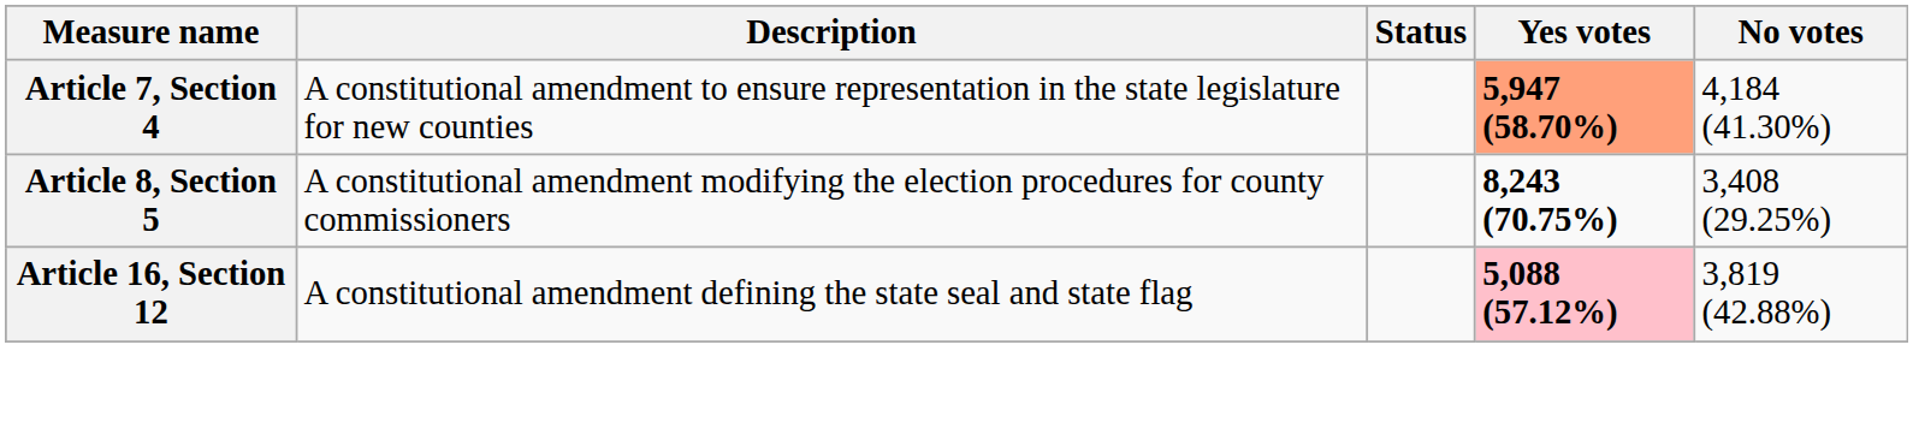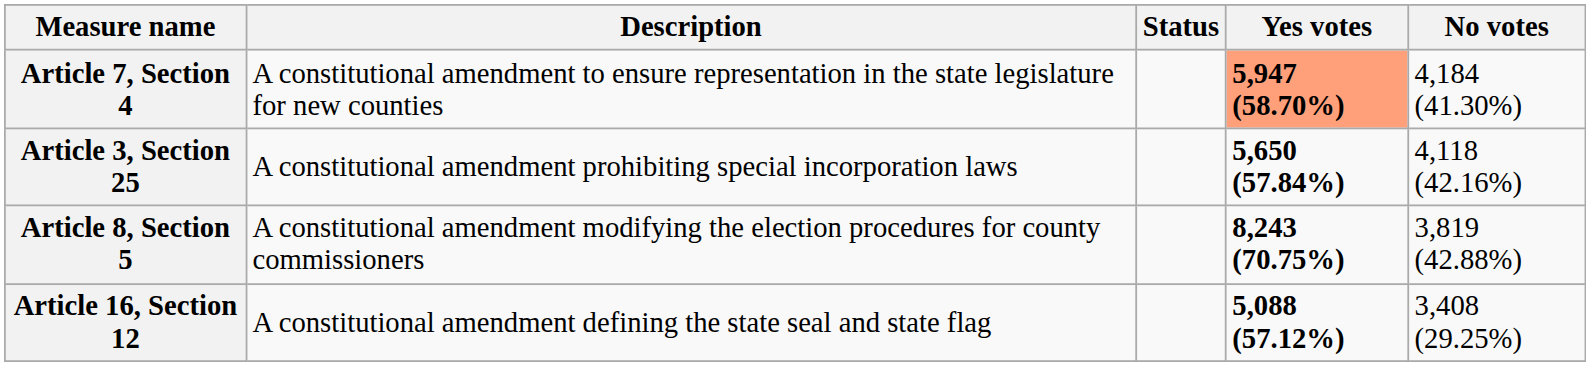+ row: Article 3, Section 25 | A constitutional amendment prohibiting special incorporation laws | 5,650 (57.84%) | 4,118 (42.16%)
Article 8, Section 5 | No votes: 3,408 (29.25%) -> 3,819 (42.88%)
Article 16, Section 12 | Yes votes: pink background -> no background
Article 16, Section 12 | No votes: 3,819 (42.88%) -> 3,408 (29.25%)
